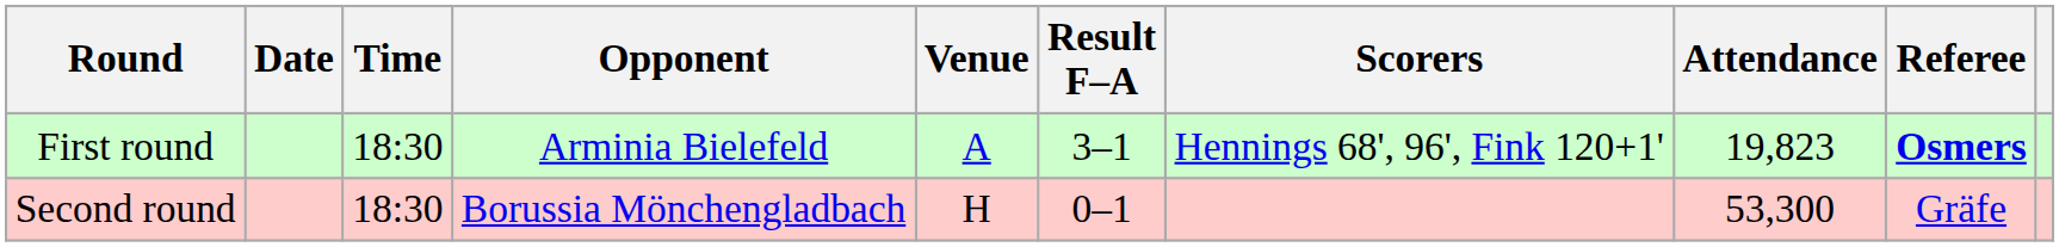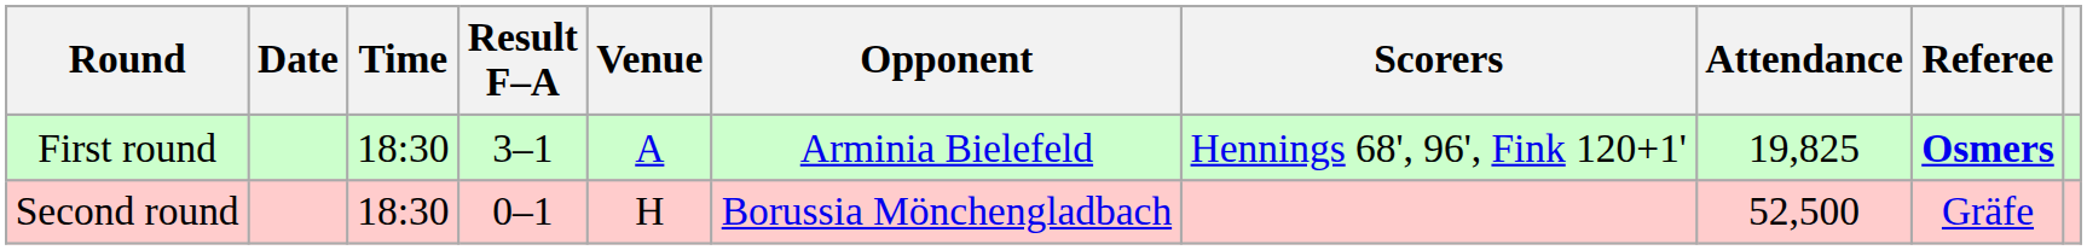columns swapped: Opponent <-> Result F–A
First round | Attendance: 19,823 -> 19,825
Second round | Attendance: 53,300 -> 52,500
